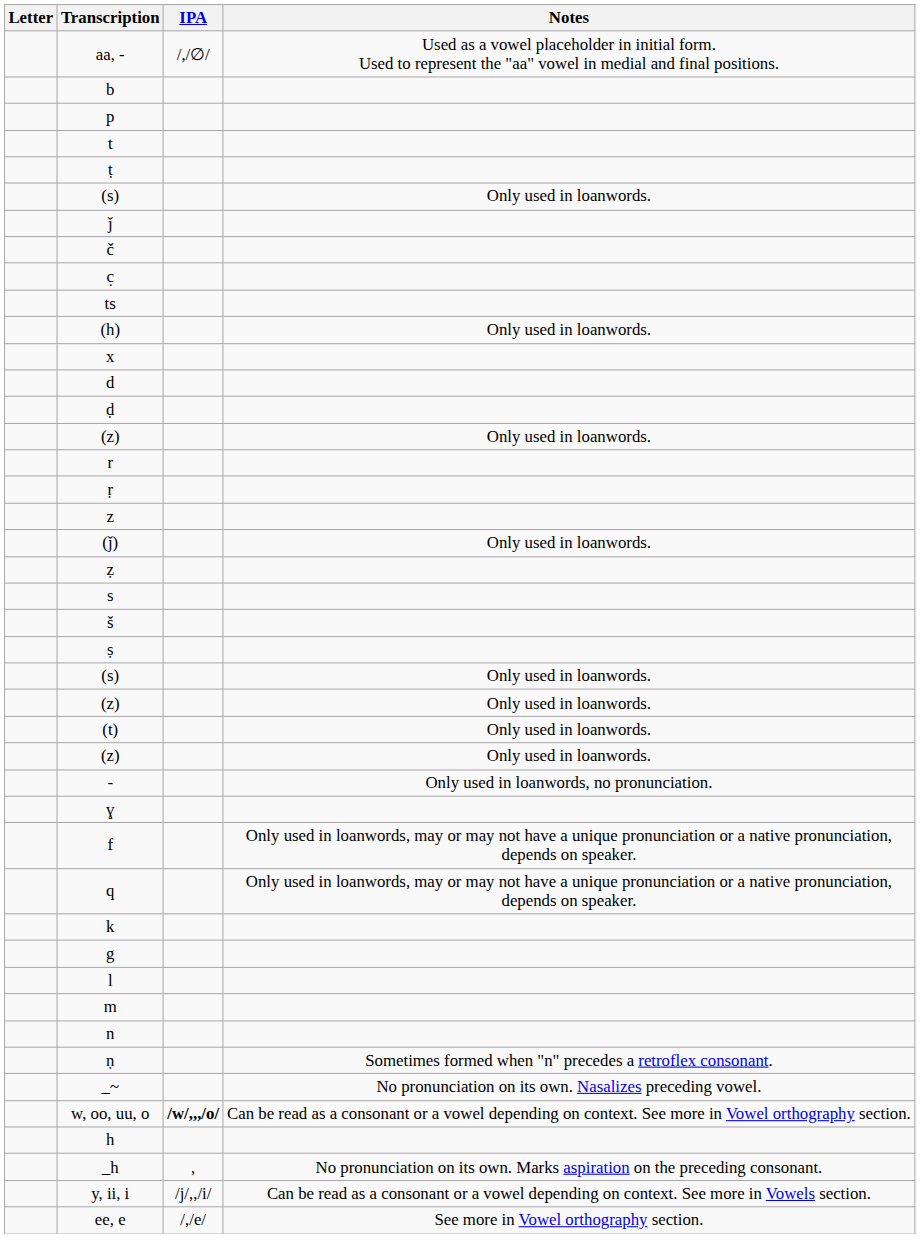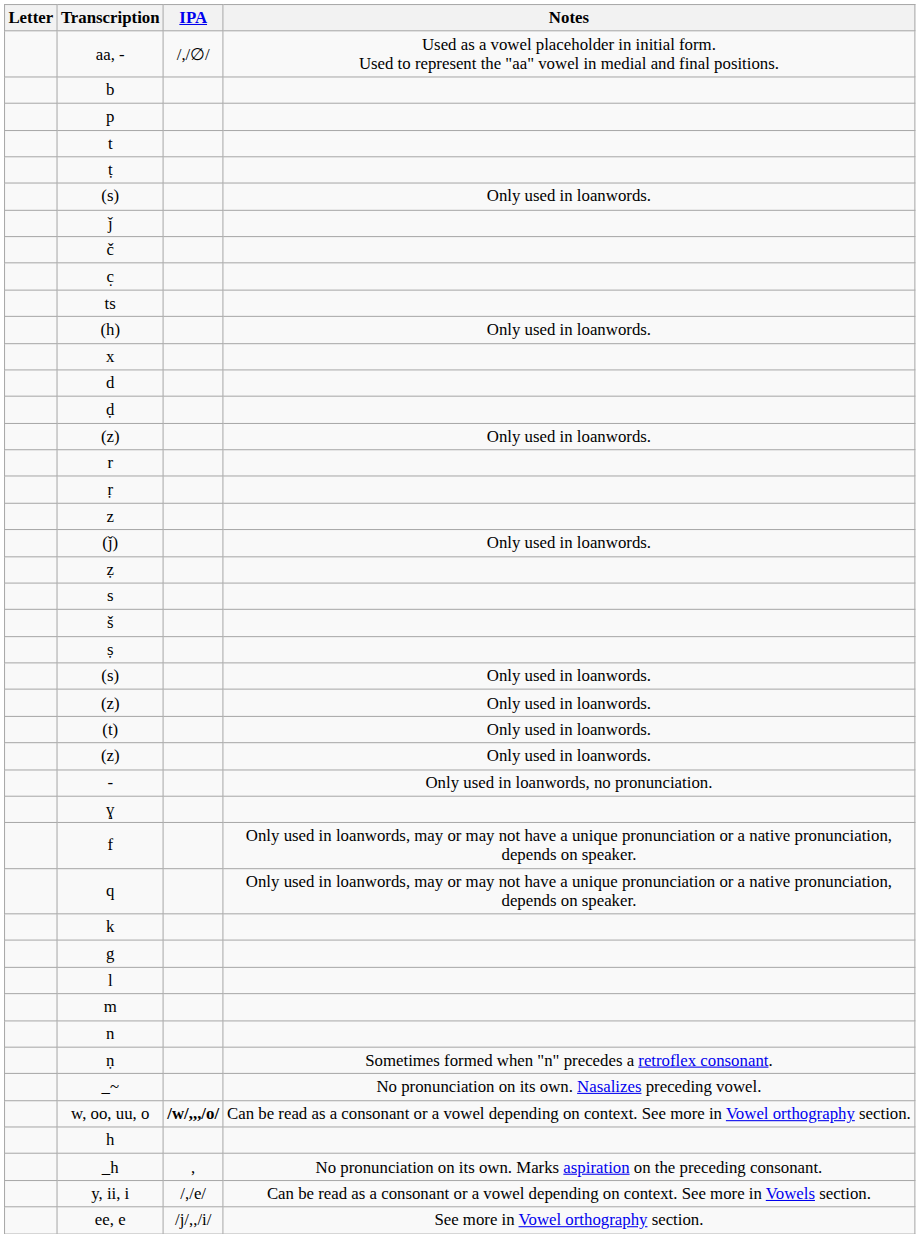y, ii, i | IPA: /j/,,/i/ -> /,/e/
ee, e | IPA: /,/e/ -> /j/,,/i/
